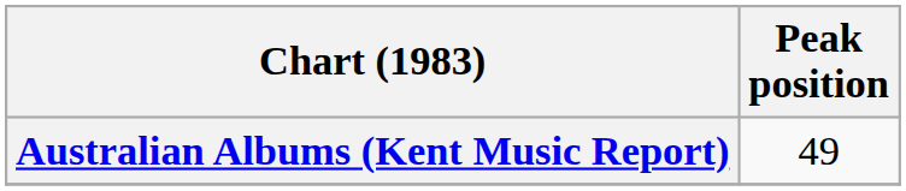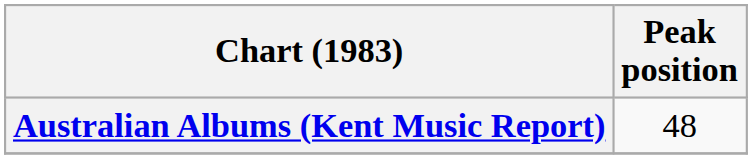Australian Albums (Kent Music Report) | Peak position: 49 -> 48
